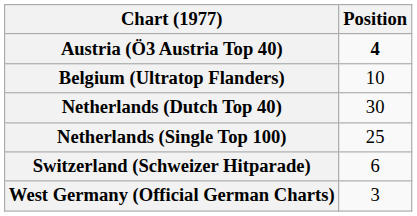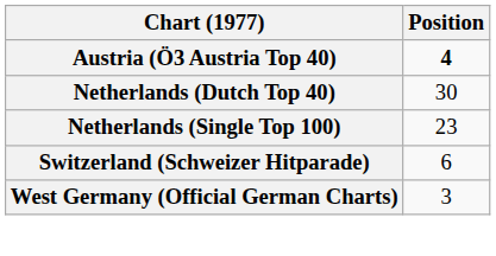- row: Belgium (Ultratop Flanders) | 10
Netherlands (Single Top 100) | Position: 25 -> 23
